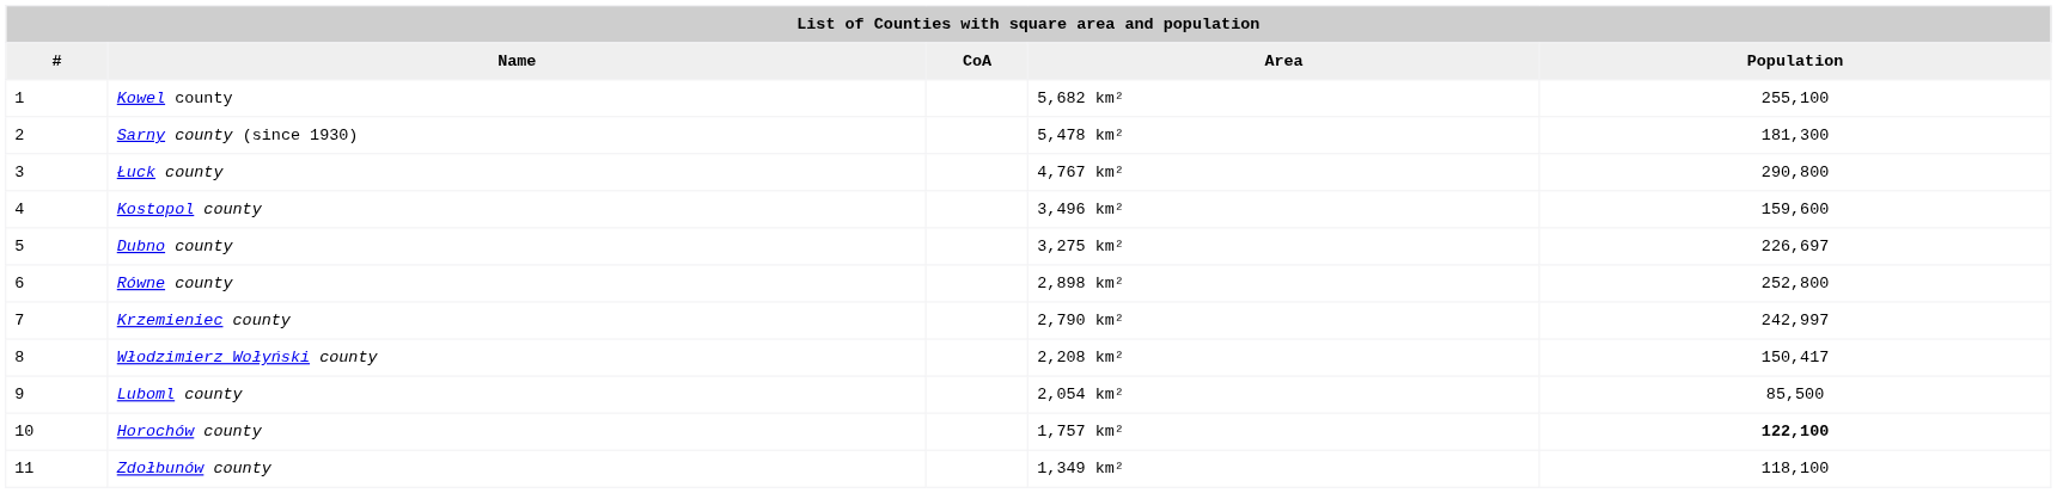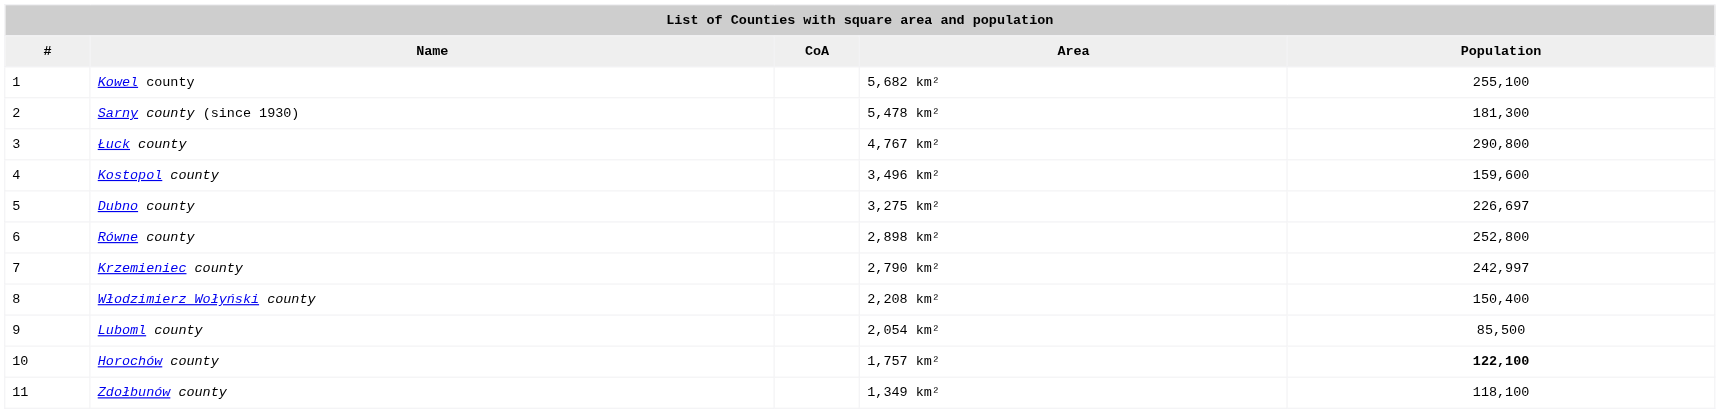Włodzimierz Wołyński county | Population: 150,417 -> 150,400
